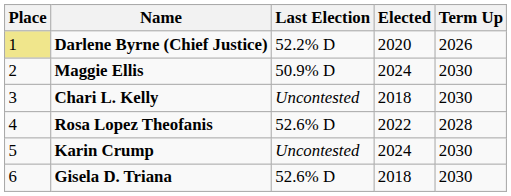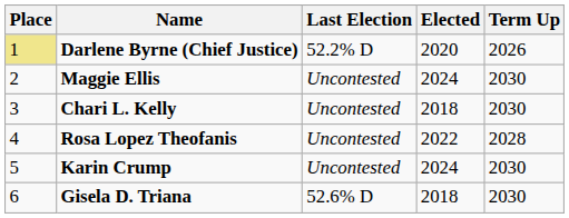Maggie Ellis | Last Election: 50.9% D -> Uncontested
Rosa Lopez Theofanis | Last Election: 52.6% D -> Uncontested
